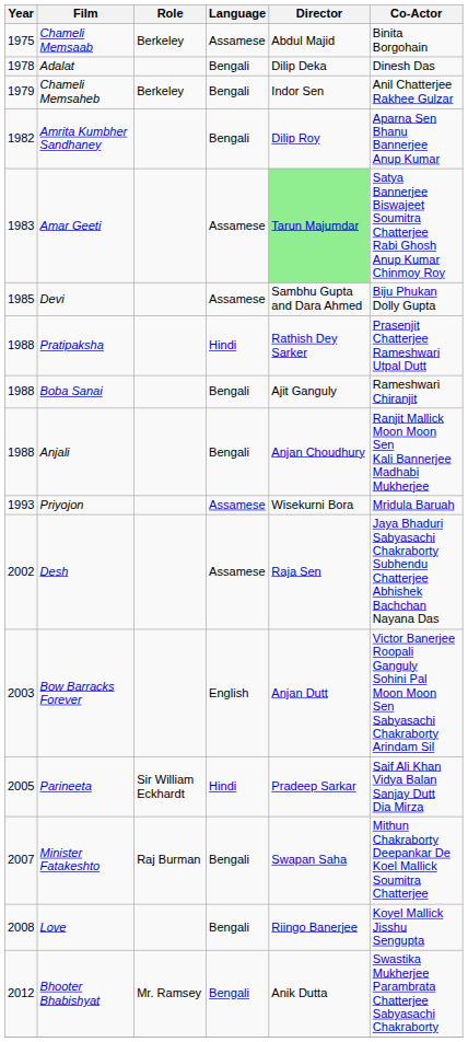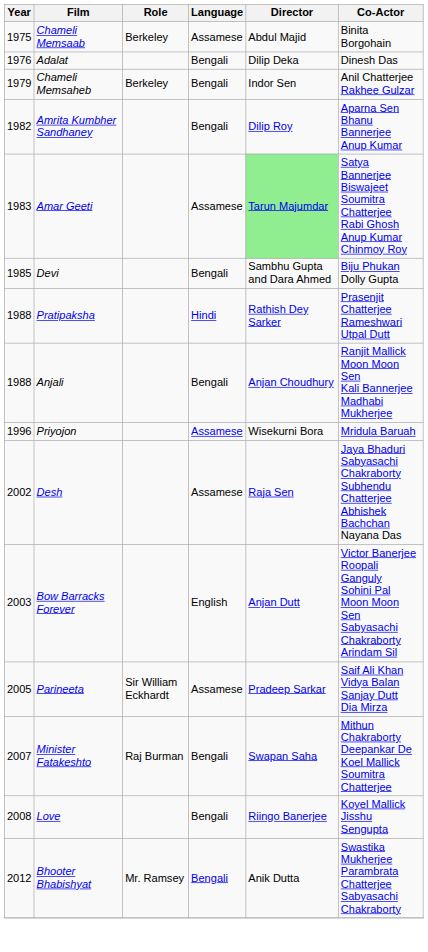Adalat | Year: 1978 -> 1976
Devi | Language: Assamese -> Bengali
- row: 1988 | Boba Sanai | Bengali | Ajit Ganguly | Rameshwari Chiranjit
Priyojon | Year: 1993 -> 1996
Parineeta | Language: Hindi -> Assamese
